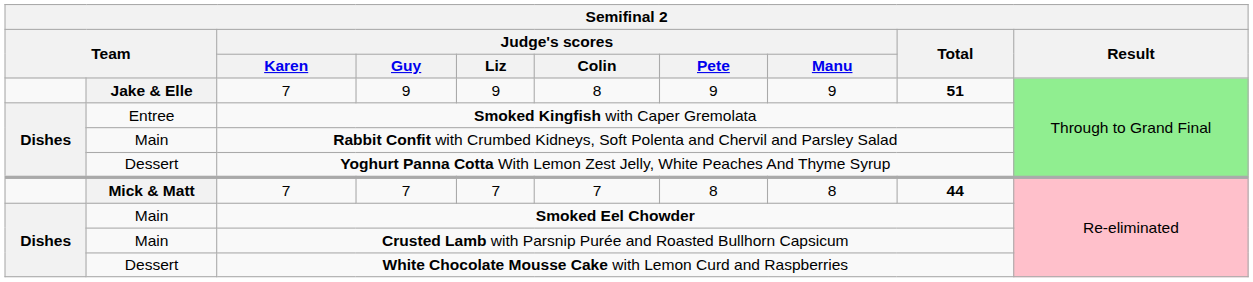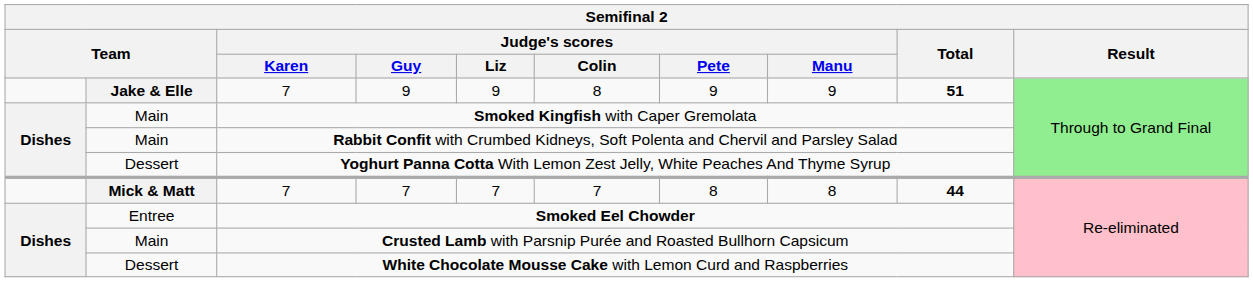Smoked Kingfish with Caper Gremolata | column 2: Entree -> Main
Smoked Eel Chowder | column 2: Main -> Entree
